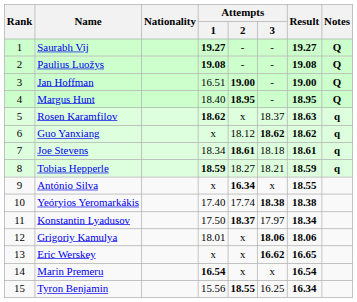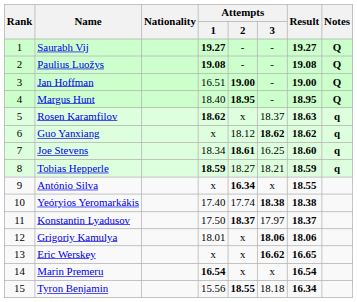Joe Stevens | Attempts / 3: 18.18 -> 16.25
Joe Stevens | Result: 18.61 -> 18.60
Konstantin Lyadusov | Result: 18.34 -> 18.37
Tyron Benjamin | Attempts / 3: 16.25 -> 18.18
